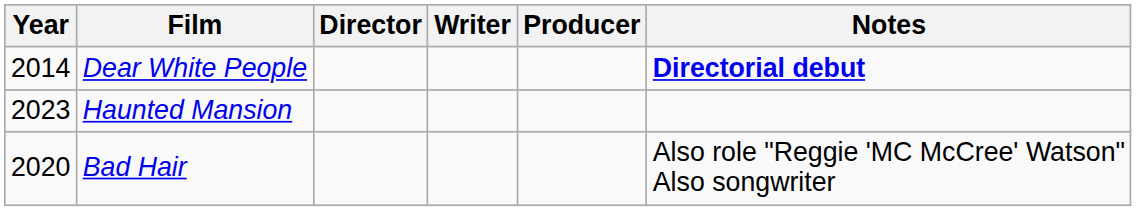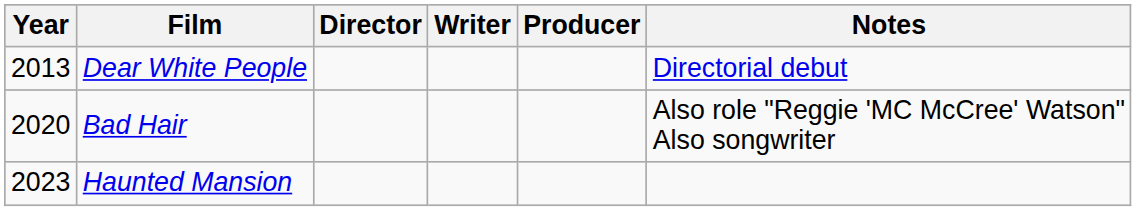Dear White People | Year: 2014 -> 2013
Dear White People | Notes: bold -> normal
rows swapped: Bad Hair <-> Haunted Mansion
